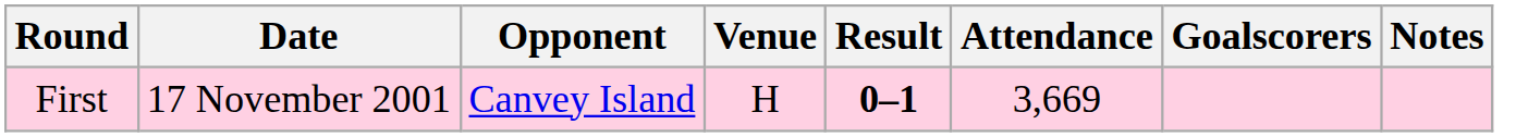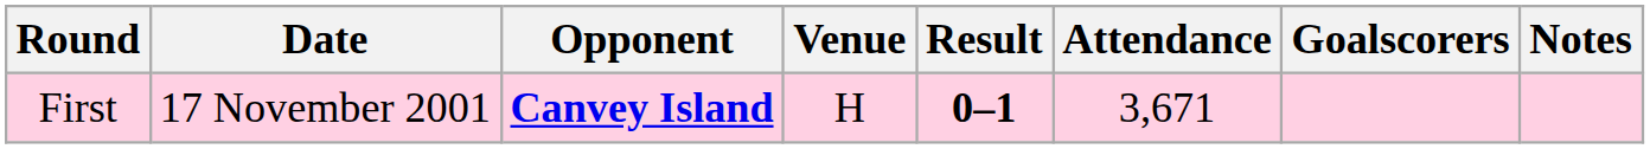First | Opponent: normal -> bold
First | Attendance: 3,669 -> 3,671
